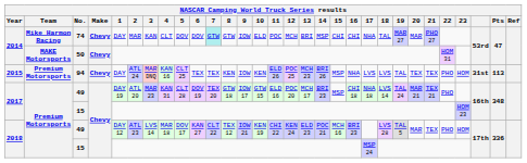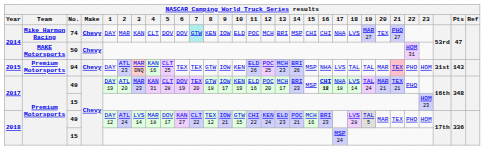74 | 8: GTW -> KEN
74 | 18: TAL -> LVS
74 | 20: MAR -> TEX
94 | 2: ATL 24 -> ATL 23
94 | 8: KEN -> GTW
94 | 18: LVS -> TAL
94 | 20: TEX -> MAR
94 | 21: no background -> pink background
94 | Pts: 113 -> 143
2017 / 49 | 10: GTW 15 -> KEN 19
2017 / 49 | 16: normal -> bold
2018 / 49 | 2: ATL 23 -> ATL 24
2018 / 49 | 10: KEN 19 -> GTW 15
